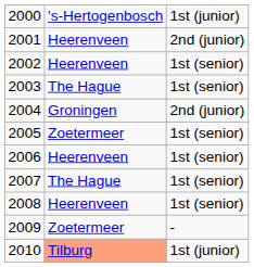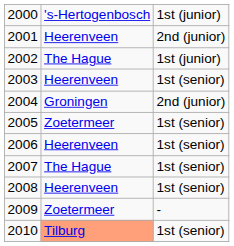2002 | column 2: Heerenveen -> The Hague
2002 | column 3: 1st (senior) -> 1st (junior)
2003 | column 2: The Hague -> Heerenveen
2010 | column 3: 1st (junior) -> 1st (senior)
